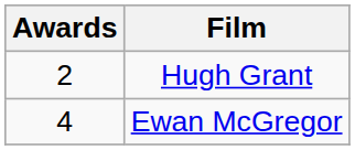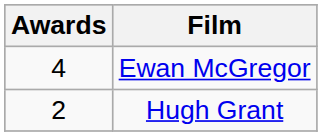rows swapped: Ewan McGregor <-> Hugh Grant
